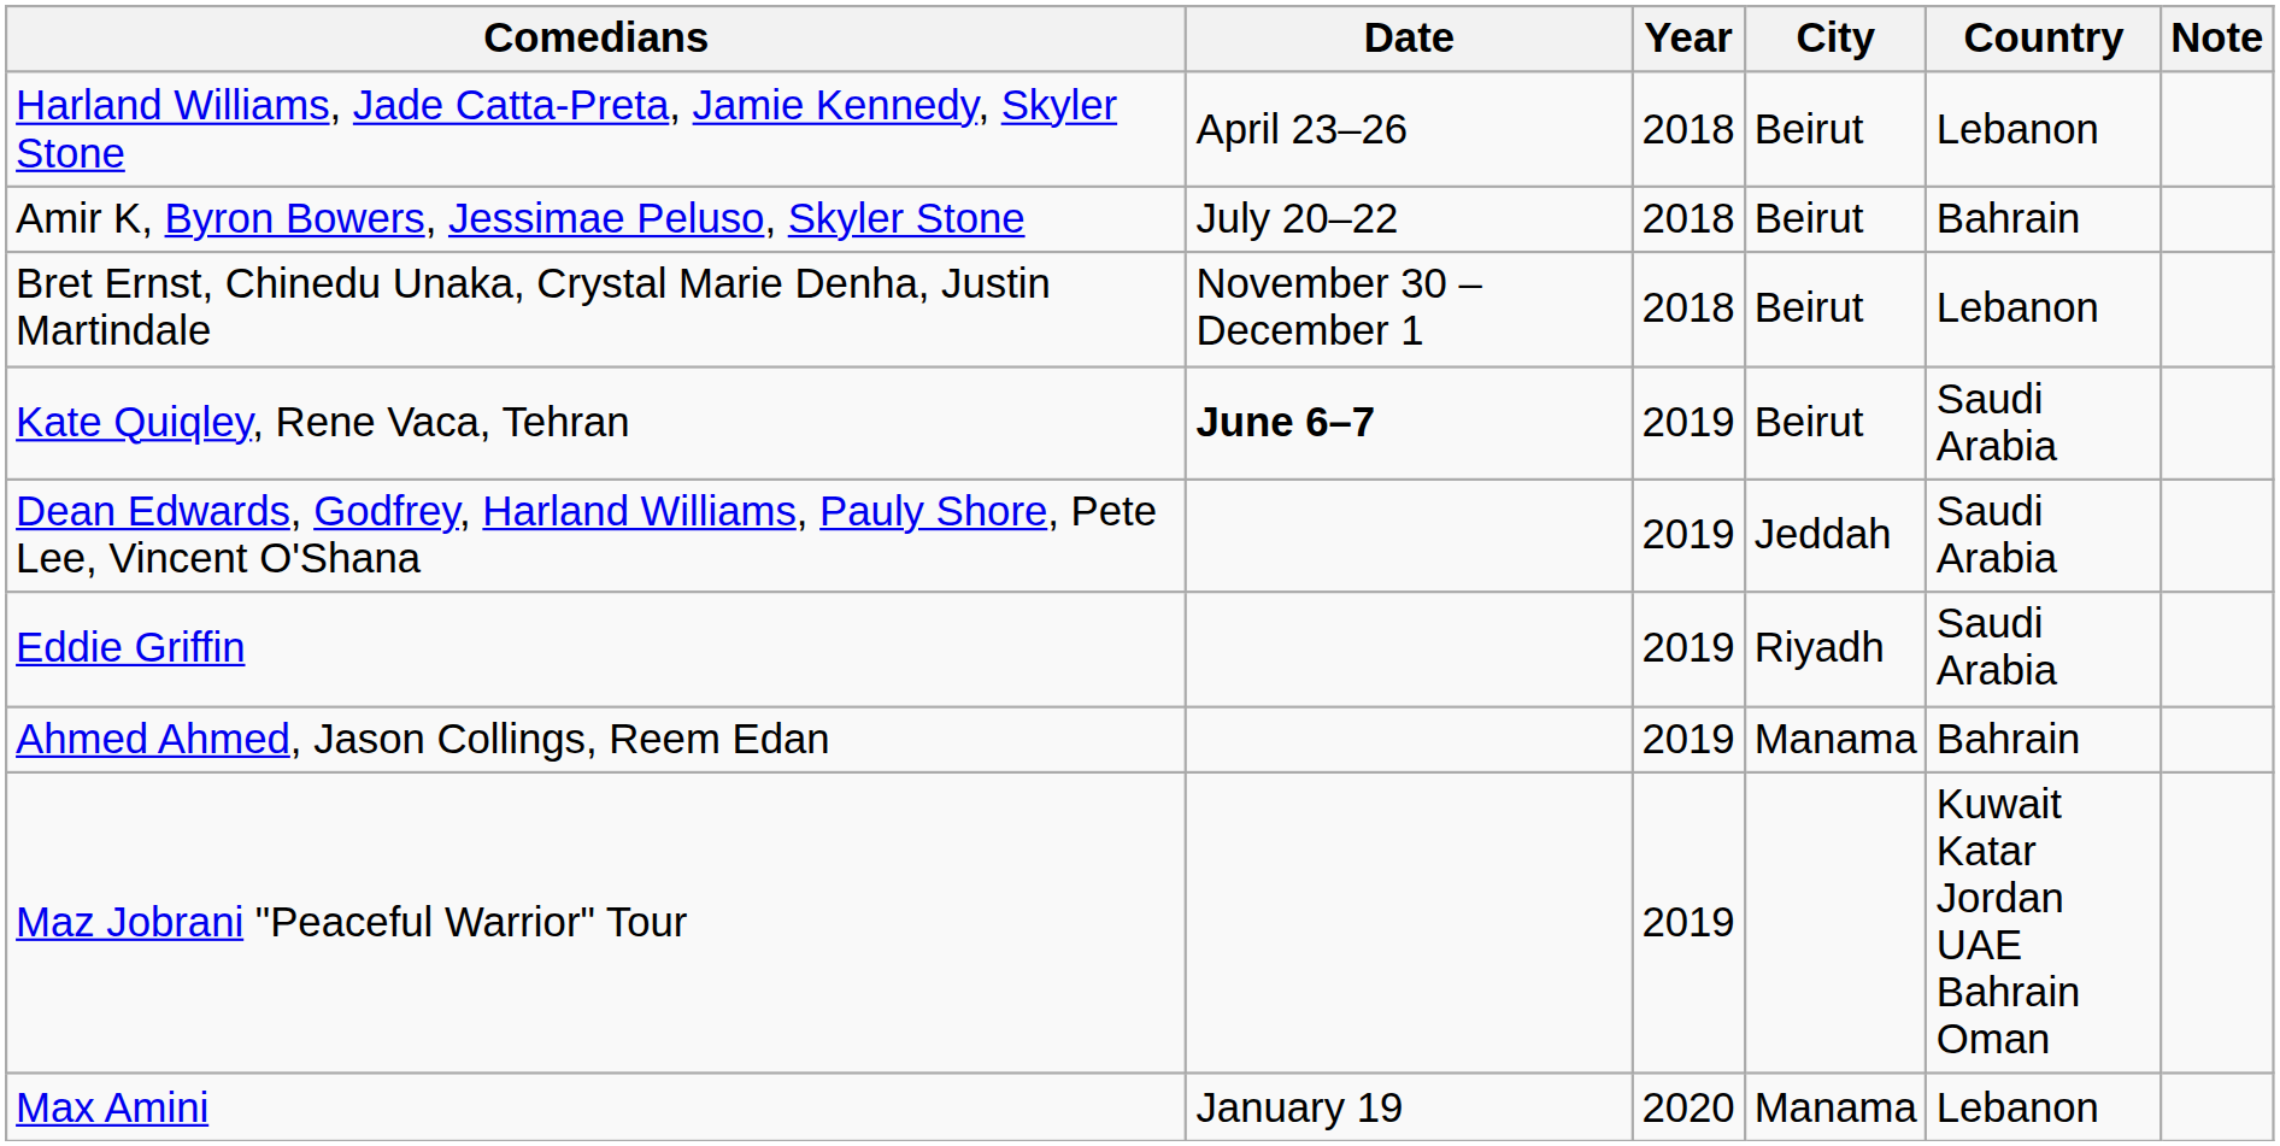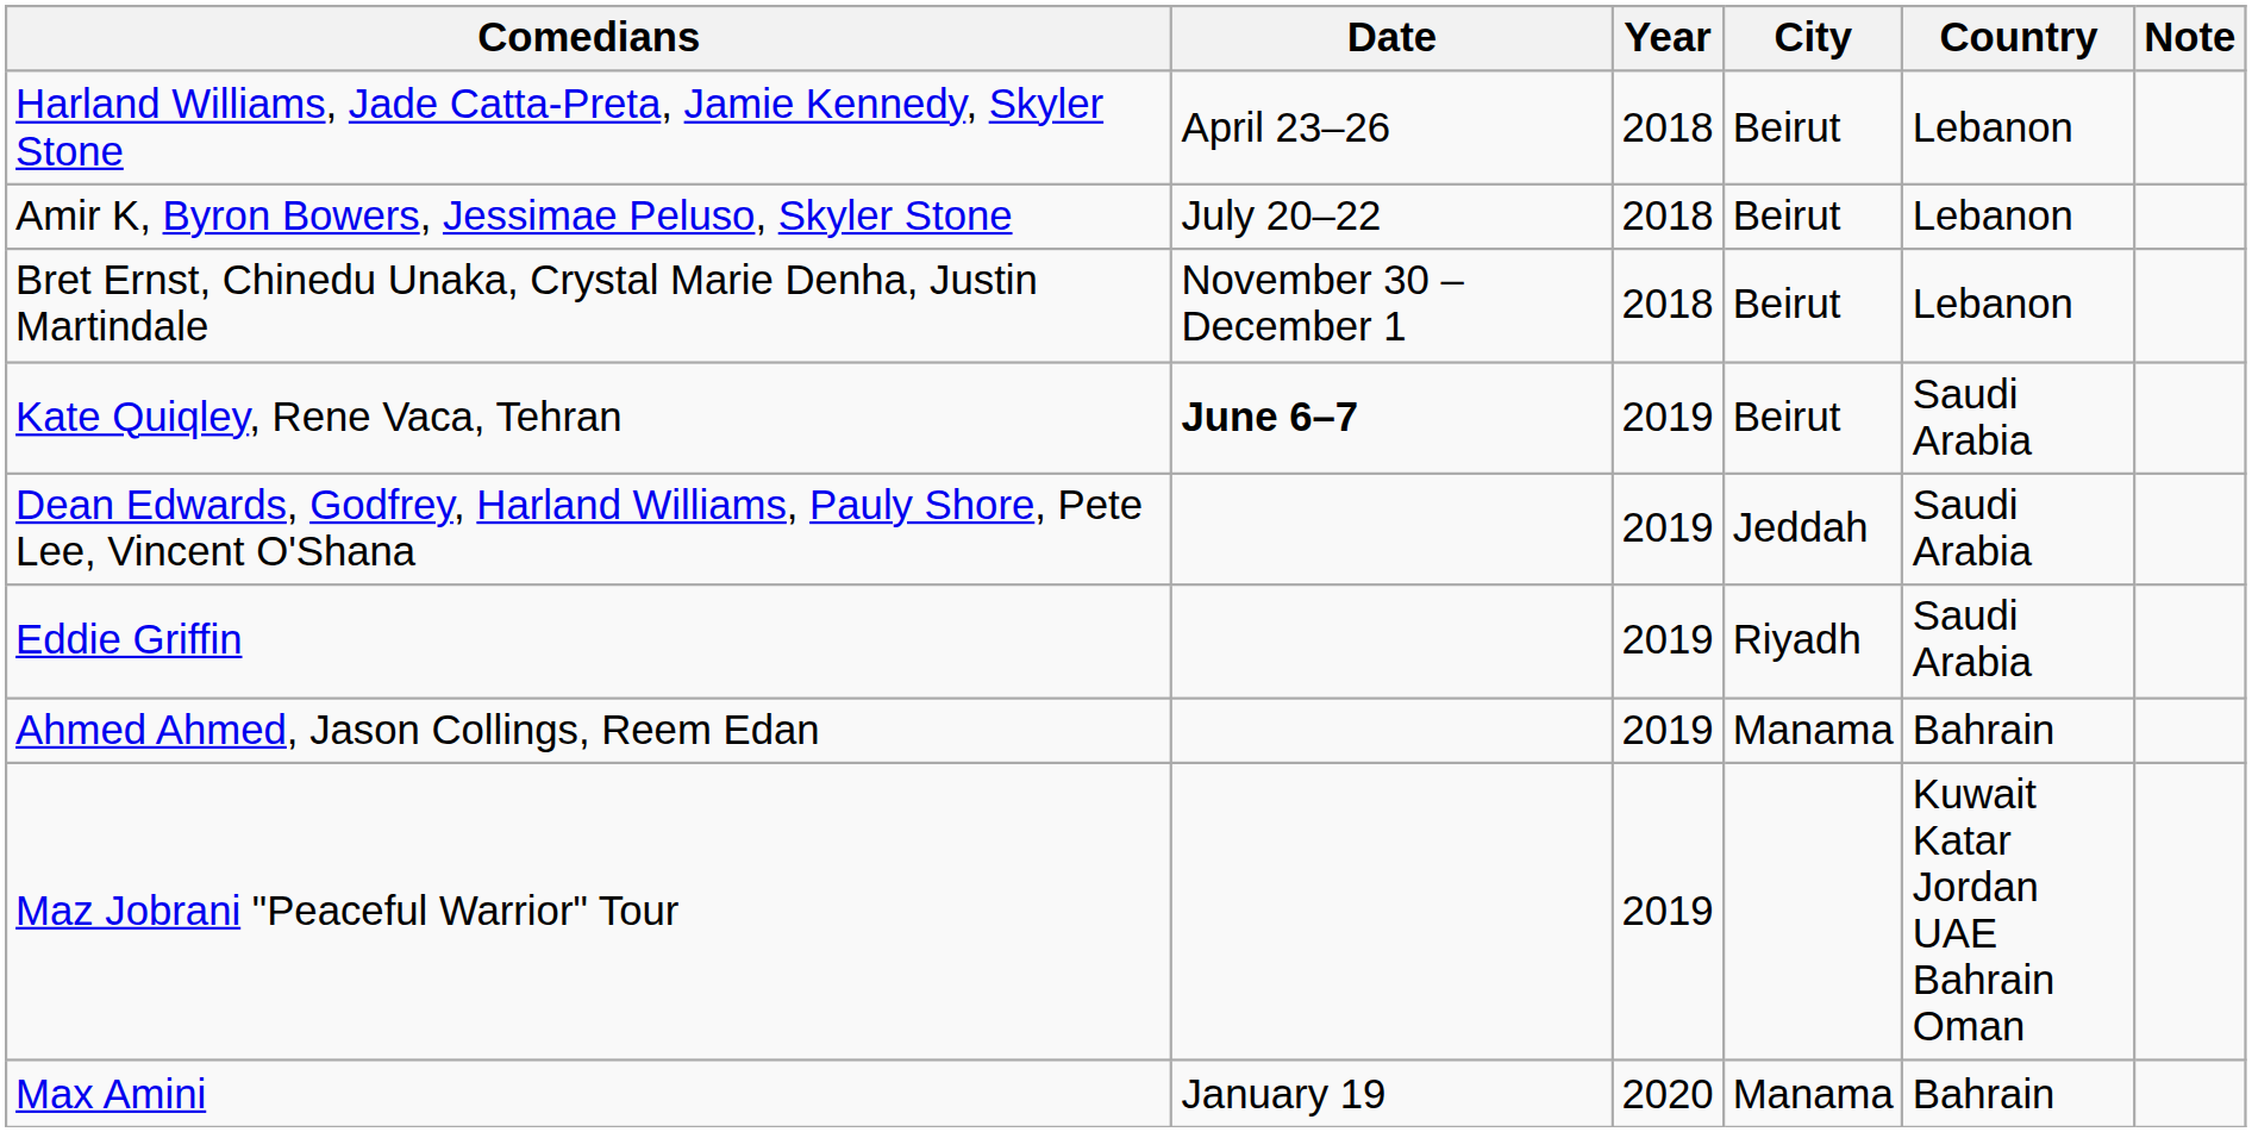Amir K, Byron Bowers, Jessimae Peluso, Skyler Stone | Country: Bahrain -> Lebanon
Max Amini | Country: Lebanon -> Bahrain
